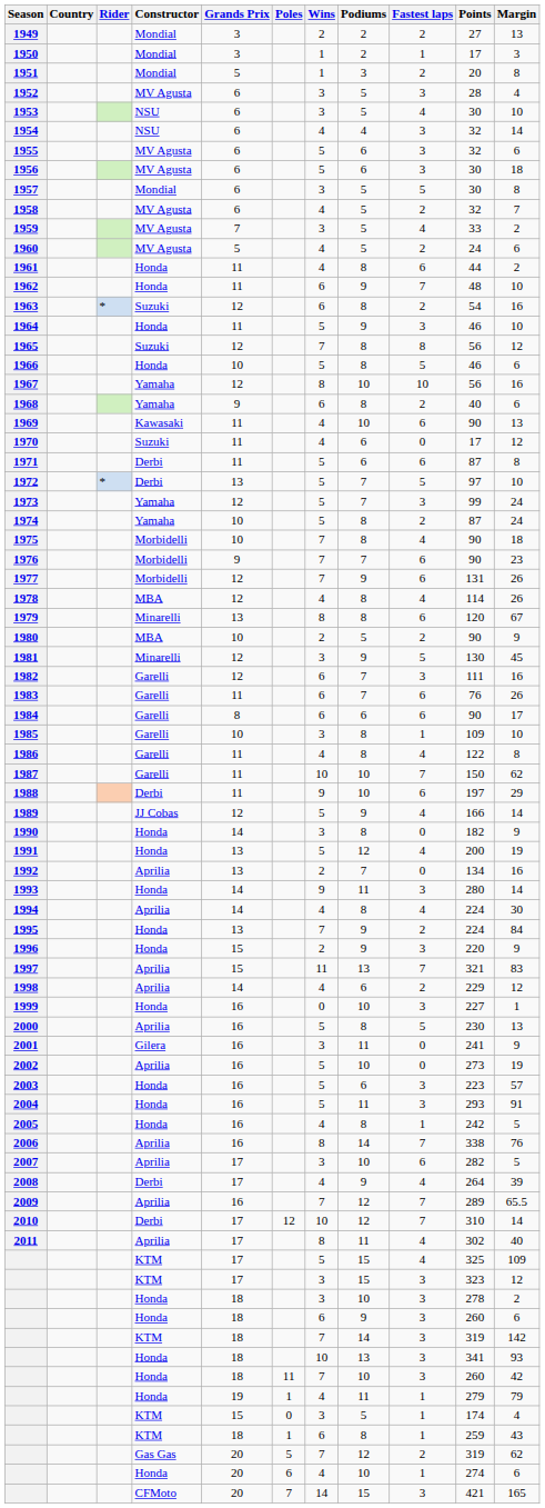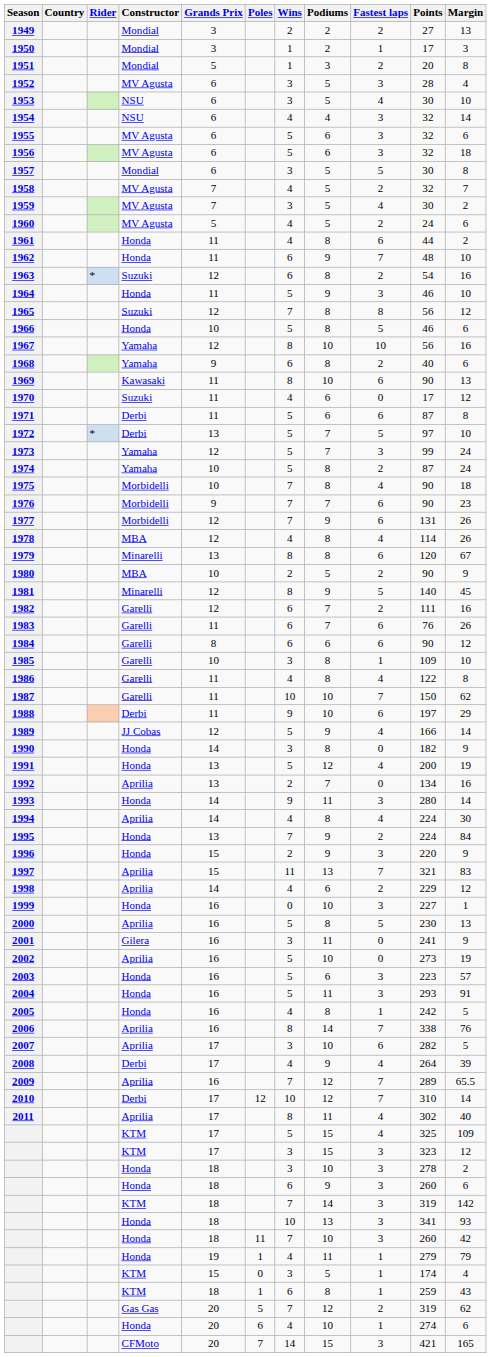1956 | Points: 30 -> 32
1958 | Grands Prix: 6 -> 7
1959 | Points: 33 -> 30
1969 | Wins: 4 -> 8
1981 | Wins: 3 -> 8
1981 | Points: 130 -> 140
1982 | Fastest laps: 3 -> 2
1984 | Margin: 17 -> 12
